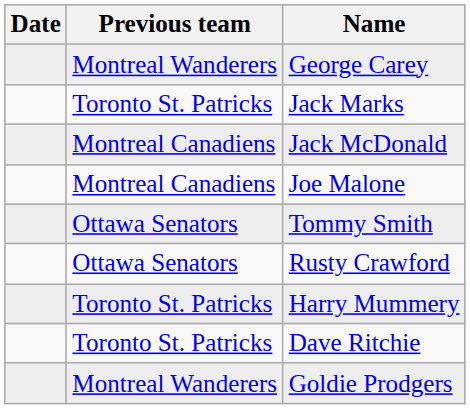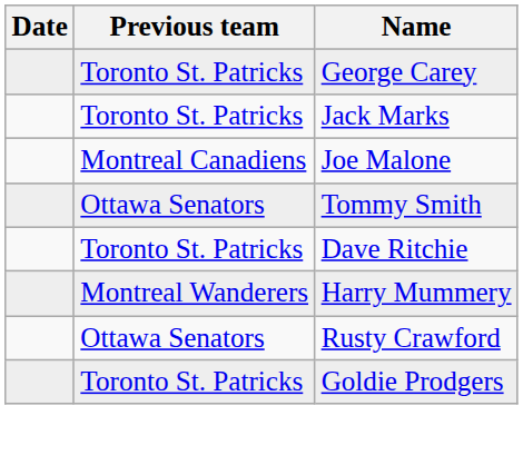George Carey | Previous team: Montreal Wanderers -> Toronto St. Patricks
- row: Montreal Canadiens | Jack McDonald
rows swapped: Rusty Crawford <-> Dave Ritchie
Harry Mummery | Previous team: Toronto St. Patricks -> Montreal Wanderers
Goldie Prodgers | Previous team: Montreal Wanderers -> Toronto St. Patricks
